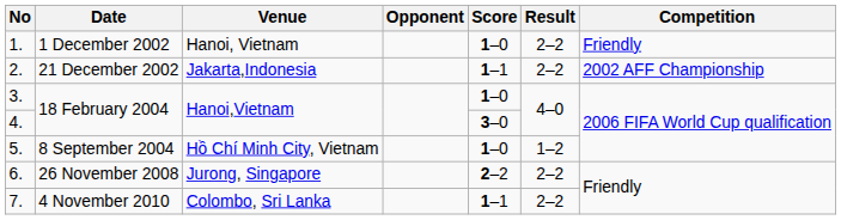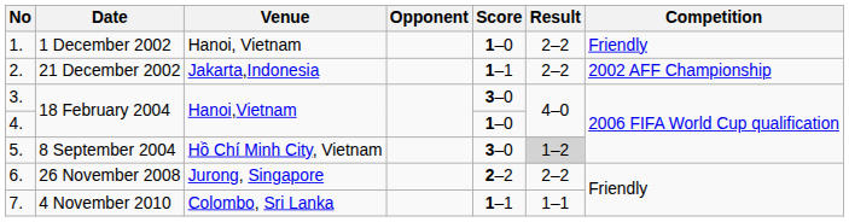3. | Score: 1–0 -> 3–0
4. | Score: 3–0 -> 1–0
5. | Score: 1–0 -> 3–0
5. | Result: no background -> lightgrey background
7. | Result: 2–2 -> 1–1
